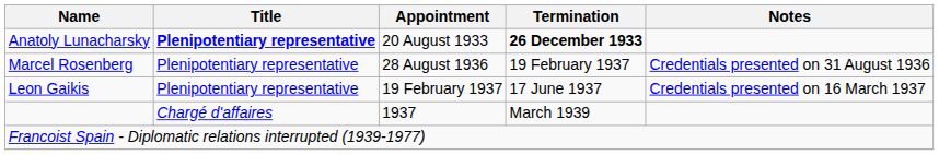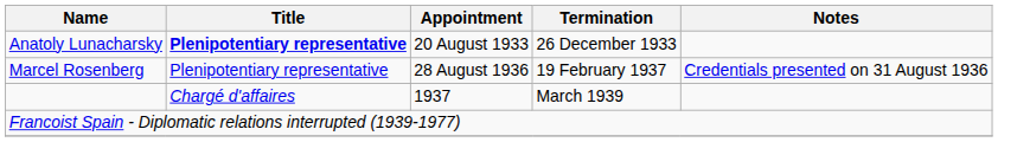Anatoly Lunacharsky | Termination: bold -> normal
- row: Leon Gaikis | Plenipotentiary representative | 19 February 1937 | 17 June 1937 | Credentials presented on 16 March 1937
